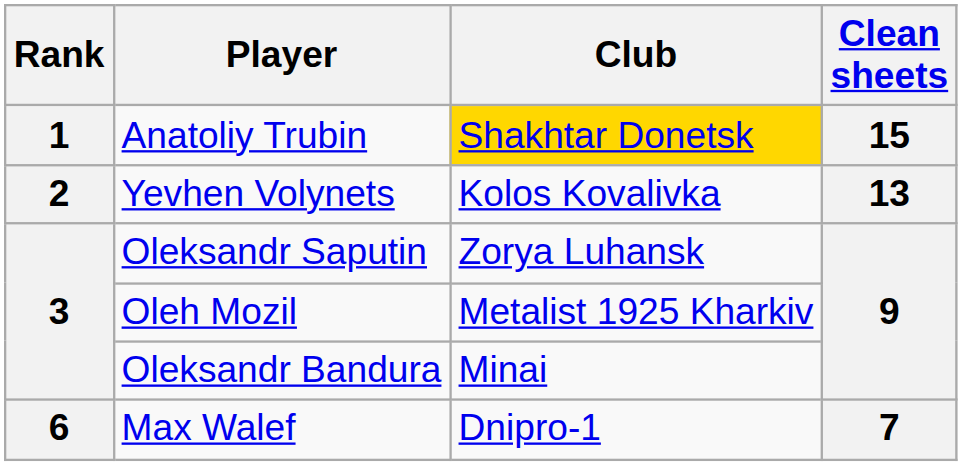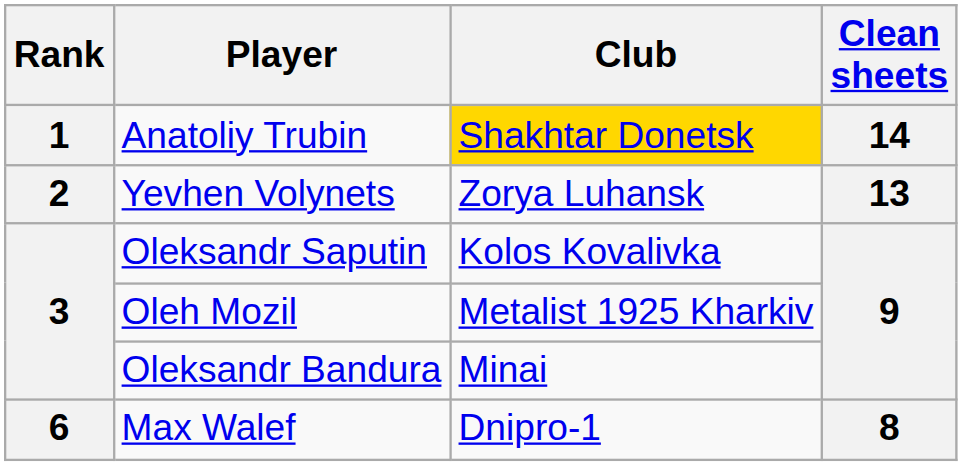Anatoliy Trubin | Clean sheets: 15 -> 14
Yevhen Volynets | Club: Kolos Kovalivka -> Zorya Luhansk
Oleksandr Saputin | Club: Zorya Luhansk -> Kolos Kovalivka
Max Walef | Clean sheets: 7 -> 8
